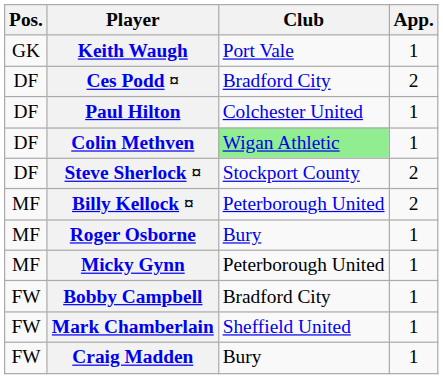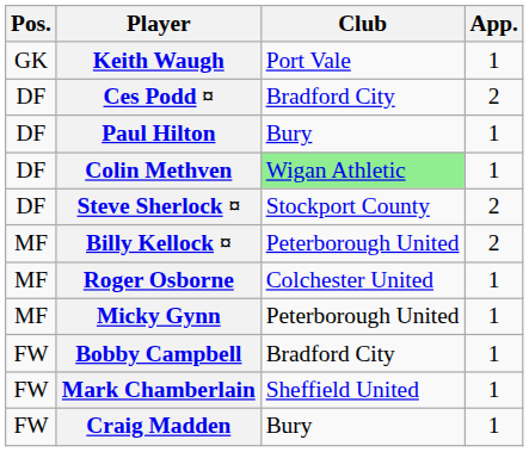Paul Hilton | Club: Colchester United -> Bury
Roger Osborne | Club: Bury -> Colchester United
